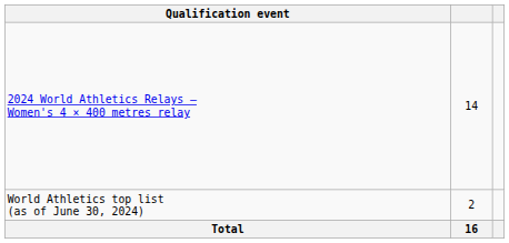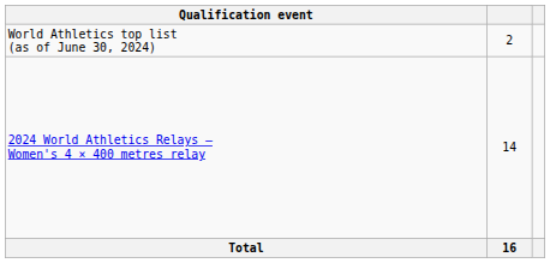rows swapped: 2024 World Athletics Relays – Women's 4 × 400 metres relay <-> World Athletics top list (as of June 30, 2024)
